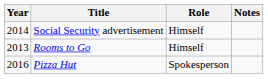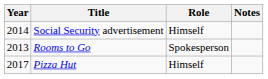Rooms to Go | Role: Himself -> Spokesperson
Pizza Hut | Year: 2016 -> 2017
Pizza Hut | Role: Spokesperson -> Himself
